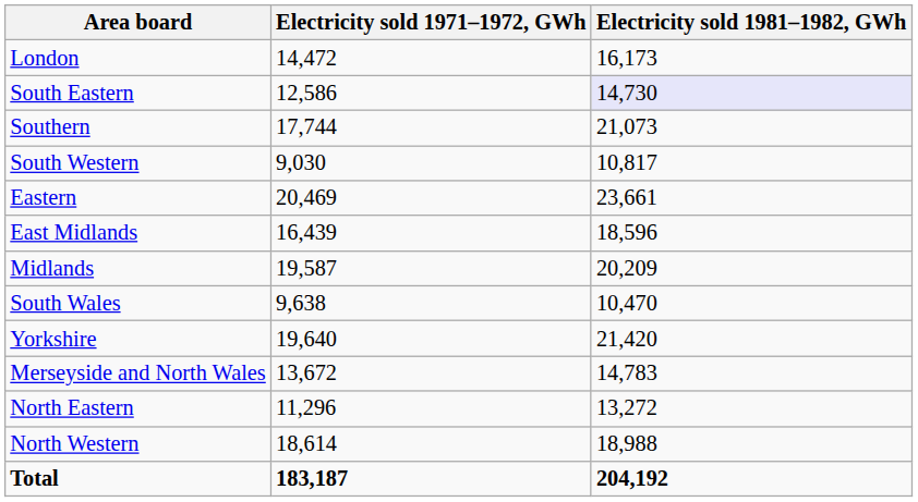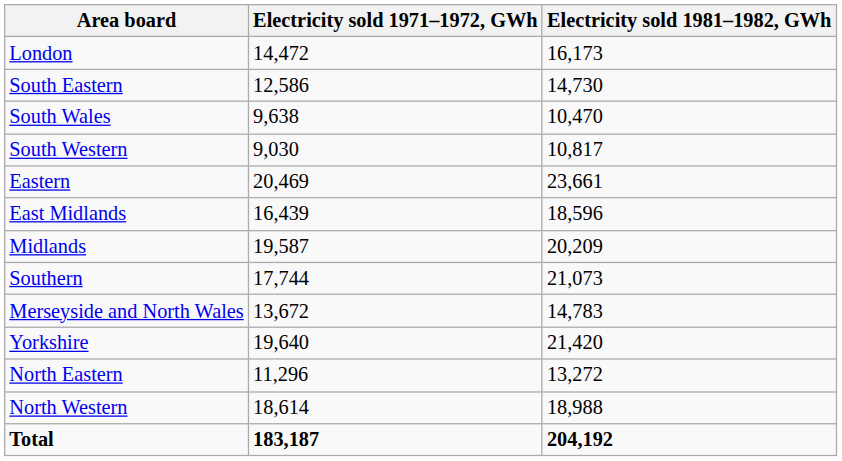South Eastern | Electricity sold 1981–1982, GWh: lavender background -> no background
rows swapped: Southern <-> South Wales
rows swapped: Merseyside and North Wales <-> Yorkshire
